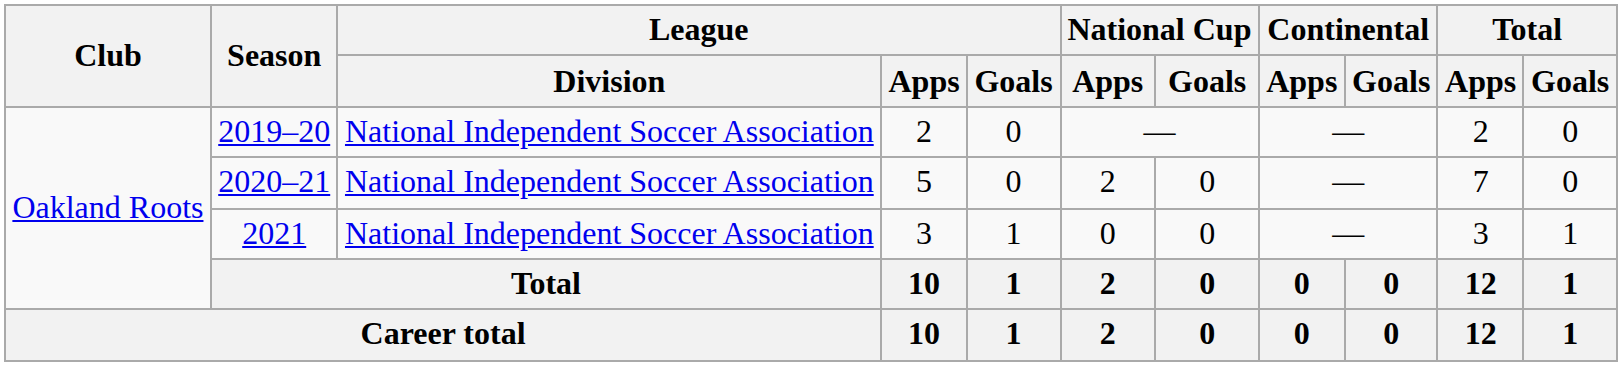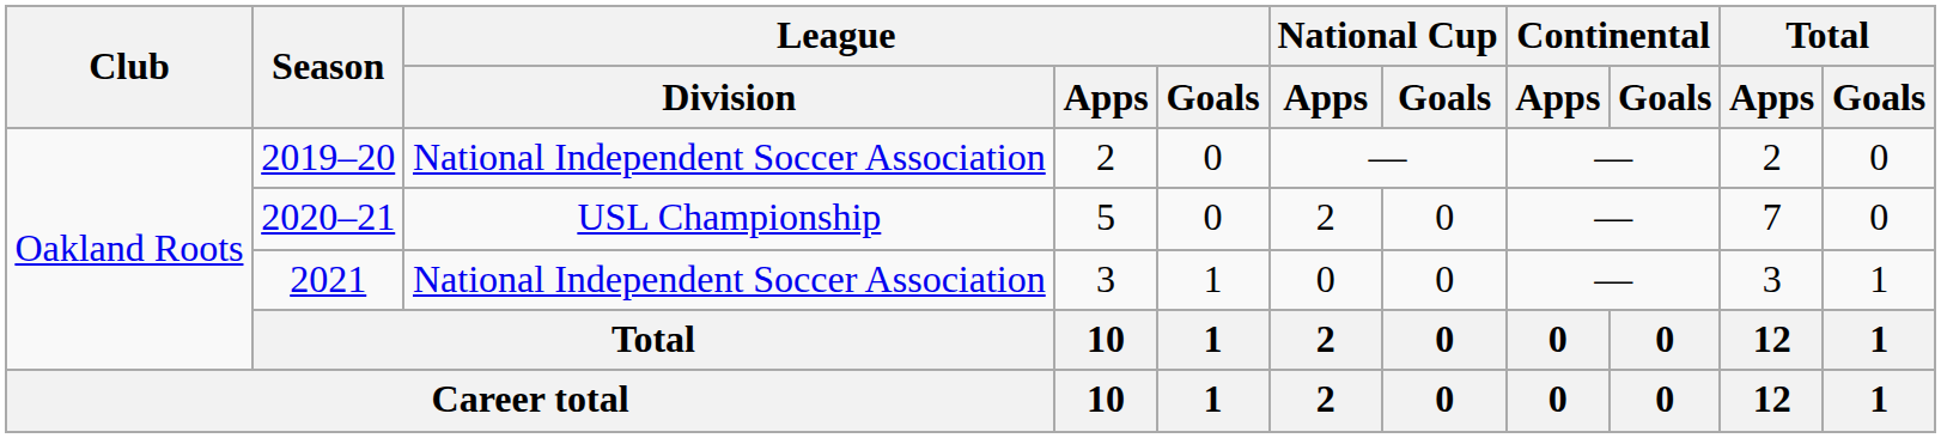2020–21 | League / Division: National Independent Soccer Association -> USL Championship
